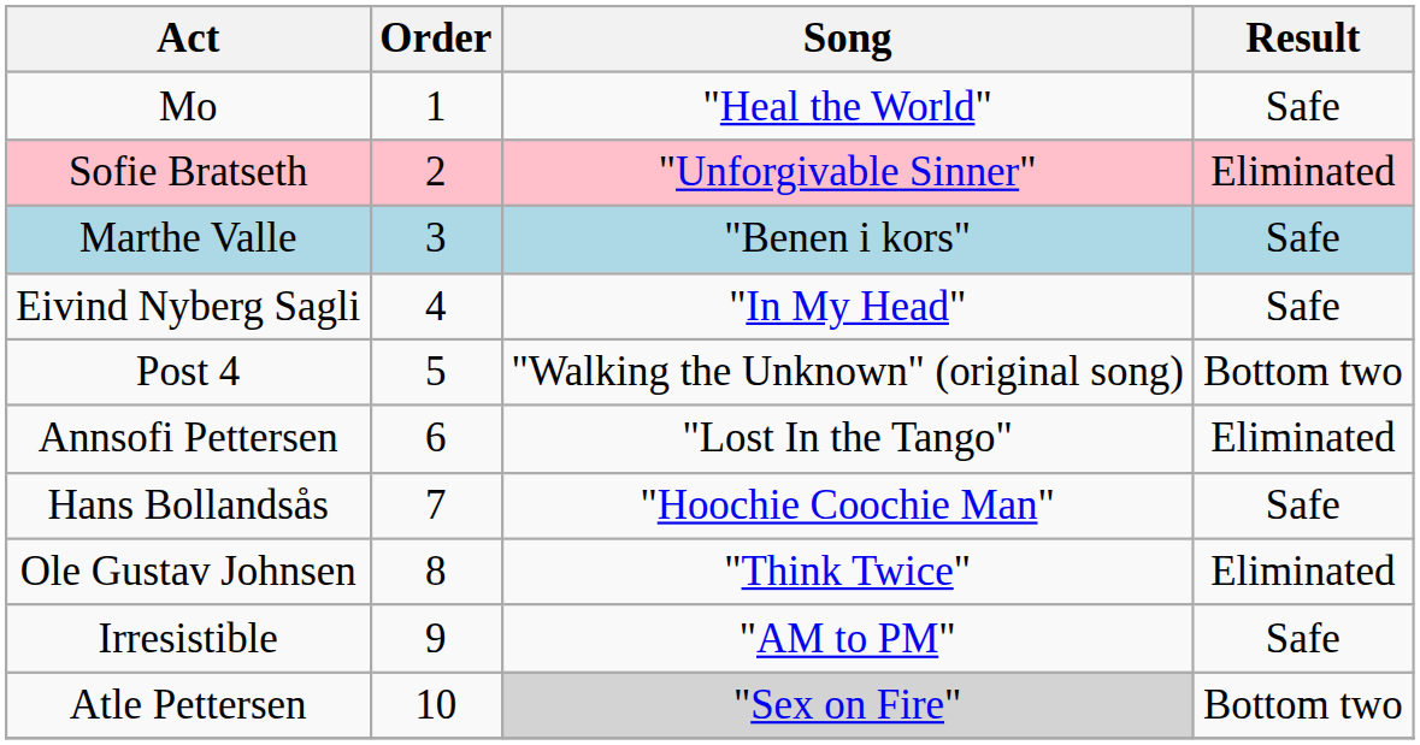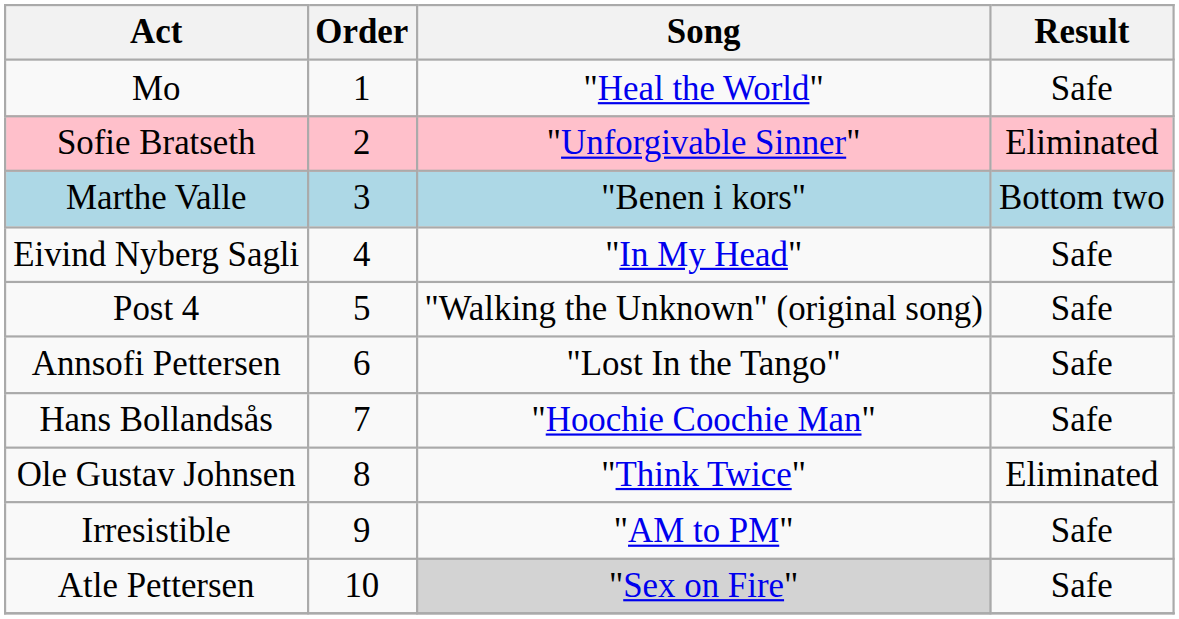Marthe Valle | Result: Safe -> Bottom two
Post 4 | Result: Bottom two -> Safe
Annsofi Pettersen | Result: Eliminated -> Safe
Atle Pettersen | Result: Bottom two -> Safe
